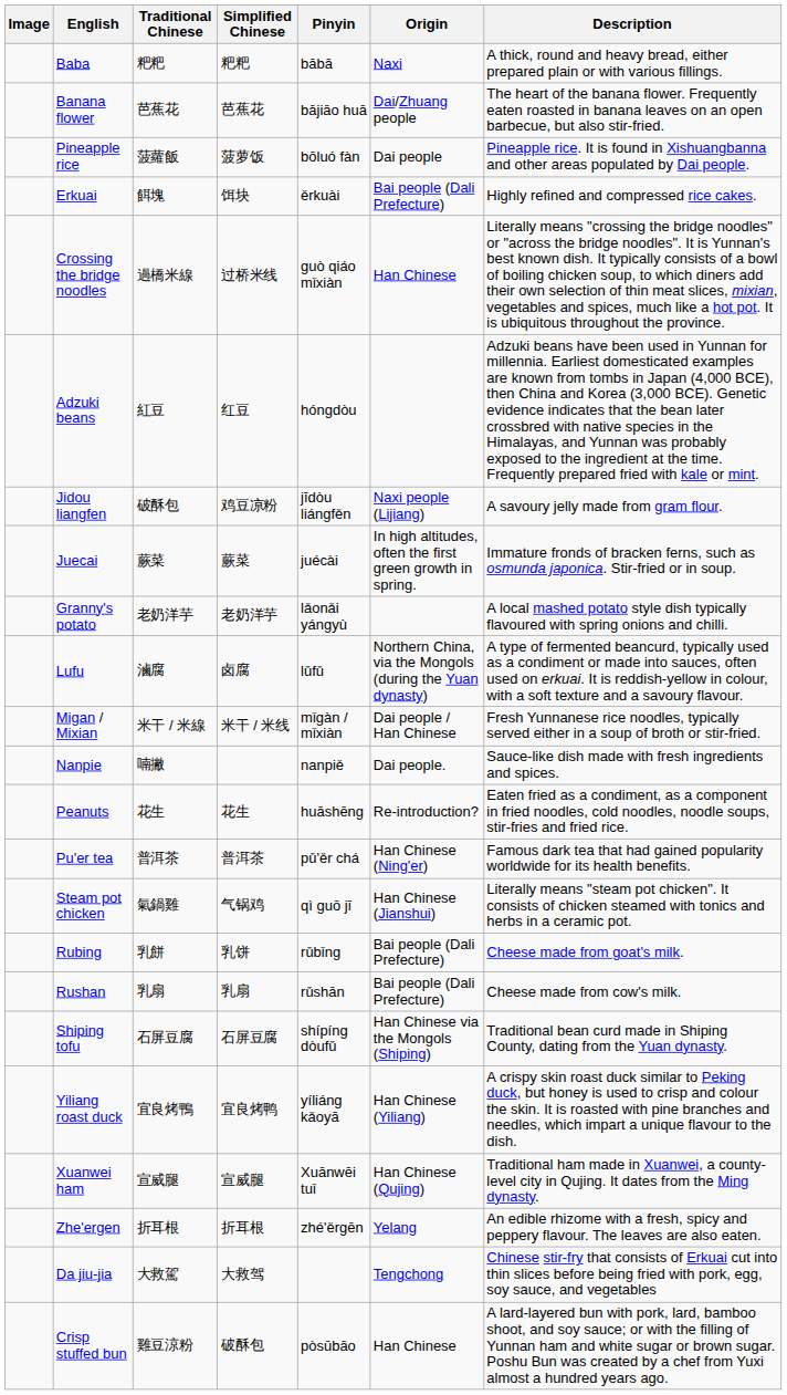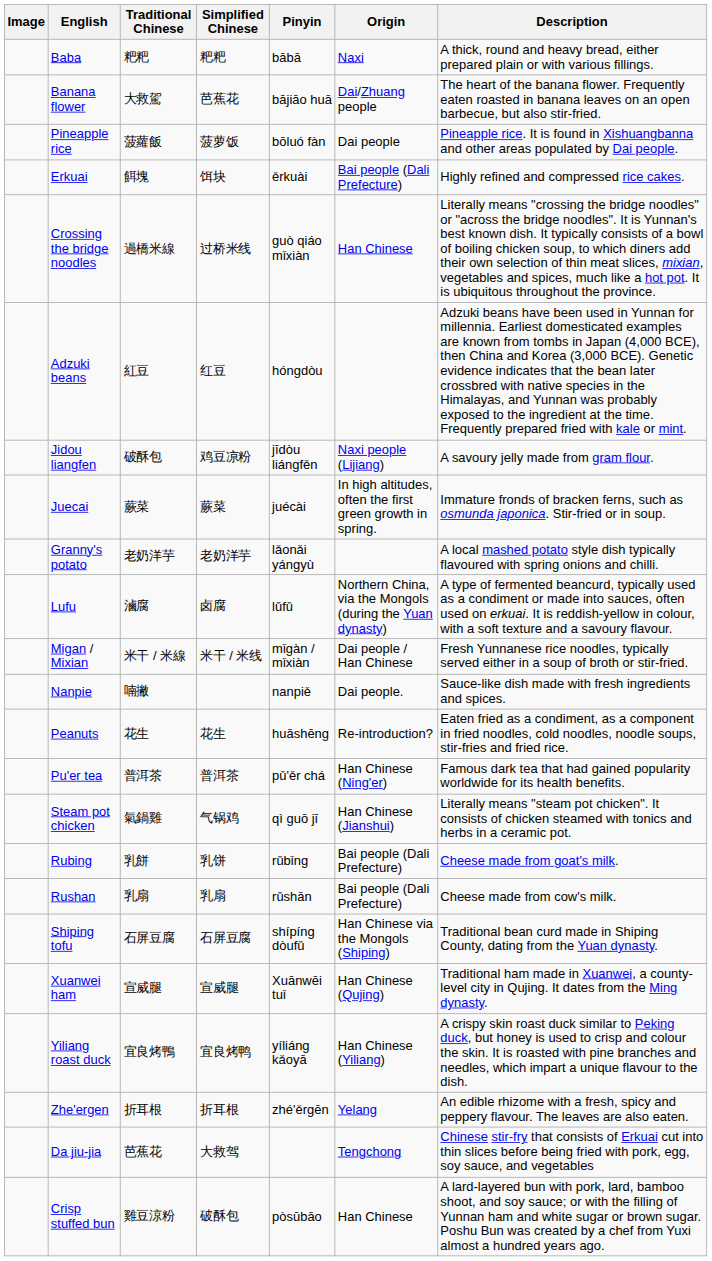Banana flower | Traditional Chinese: 芭蕉花 -> 大救駕
rows swapped: Xuanwei ham <-> Yiliang roast duck
Da jiu-jia | Traditional Chinese: 大救駕 -> 芭蕉花
